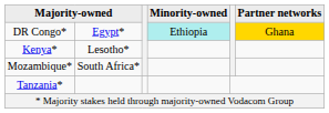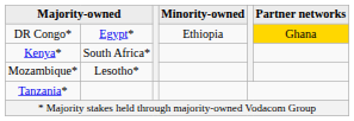DR Congo* | Minority-owned: paleturquoise background -> no background
Kenya* | column 2: Lesotho* -> South Africa*
Mozambique* | column 2: South Africa* -> Lesotho*
